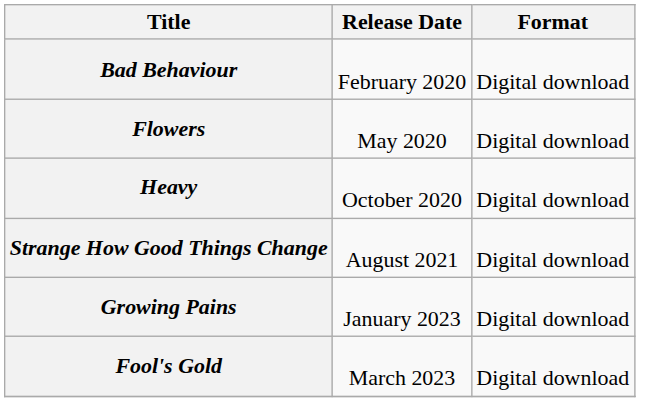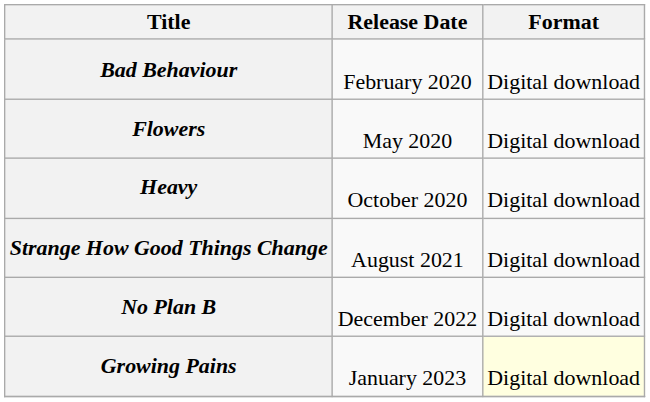+ row: No Plan B | December 2022 | Digital download
Growing Pains | Format: no background -> lightyellow background
- row: Fool's Gold | March 2023 | Digital download
